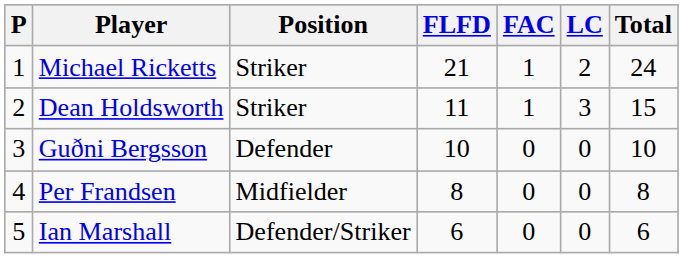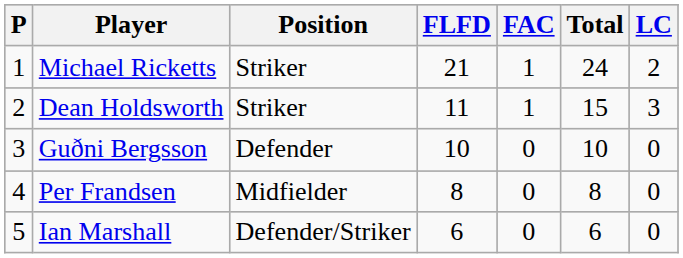columns swapped: LC <-> Total
